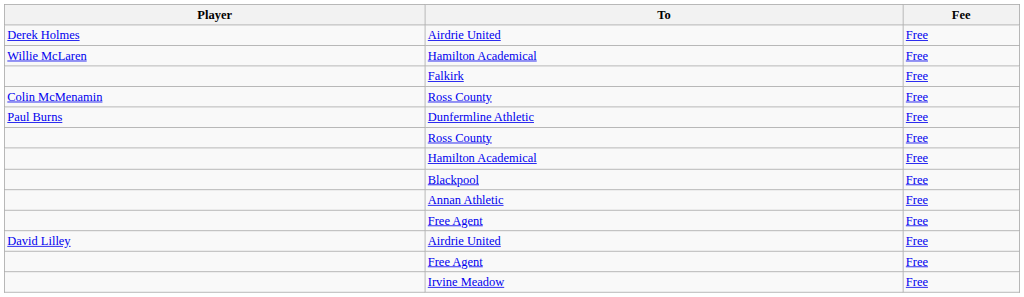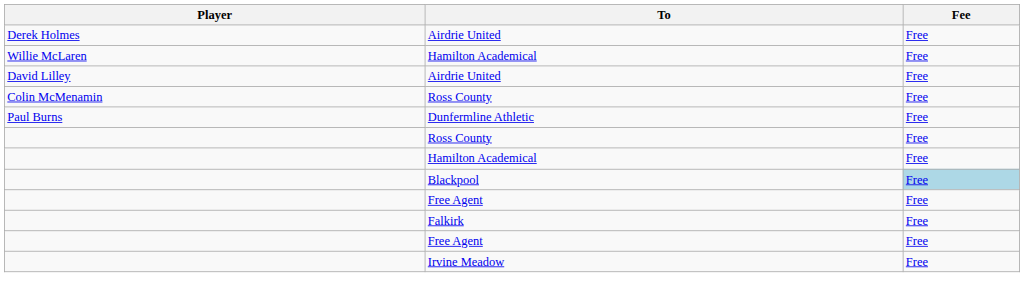rows swapped: David Lilley / Airdrie United <-> Falkirk
Blackpool | Fee: no background -> lightblue background
- row: Annan Athletic | Free
